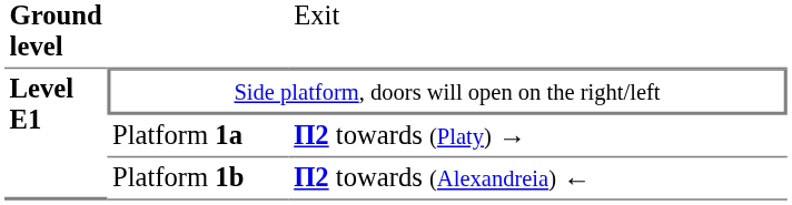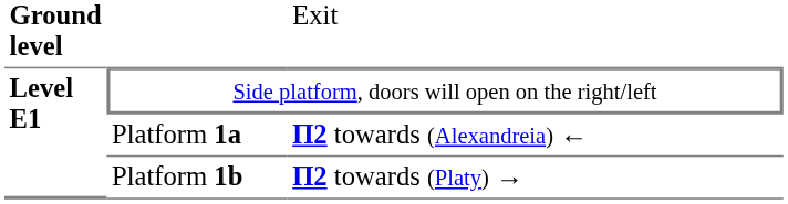Platform 1a | column 3: Π2 towards (Platy) → -> Π2 towards (Alexandreia) ←
Platform 1b | column 3: Π2 towards (Alexandreia) ← -> Π2 towards (Platy) →
